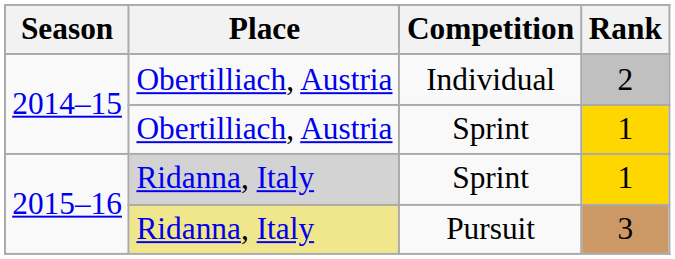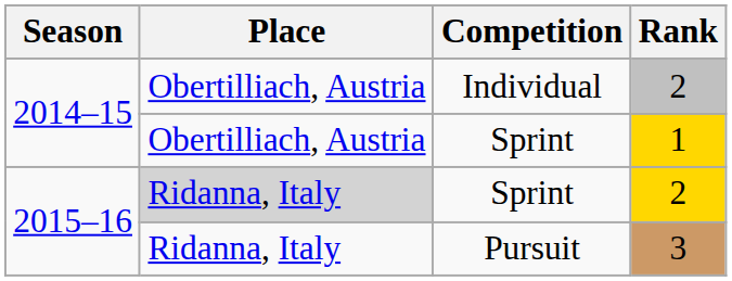2015–16 / Sprint | Rank: 1 -> 2
Pursuit | Place: khaki background -> no background
